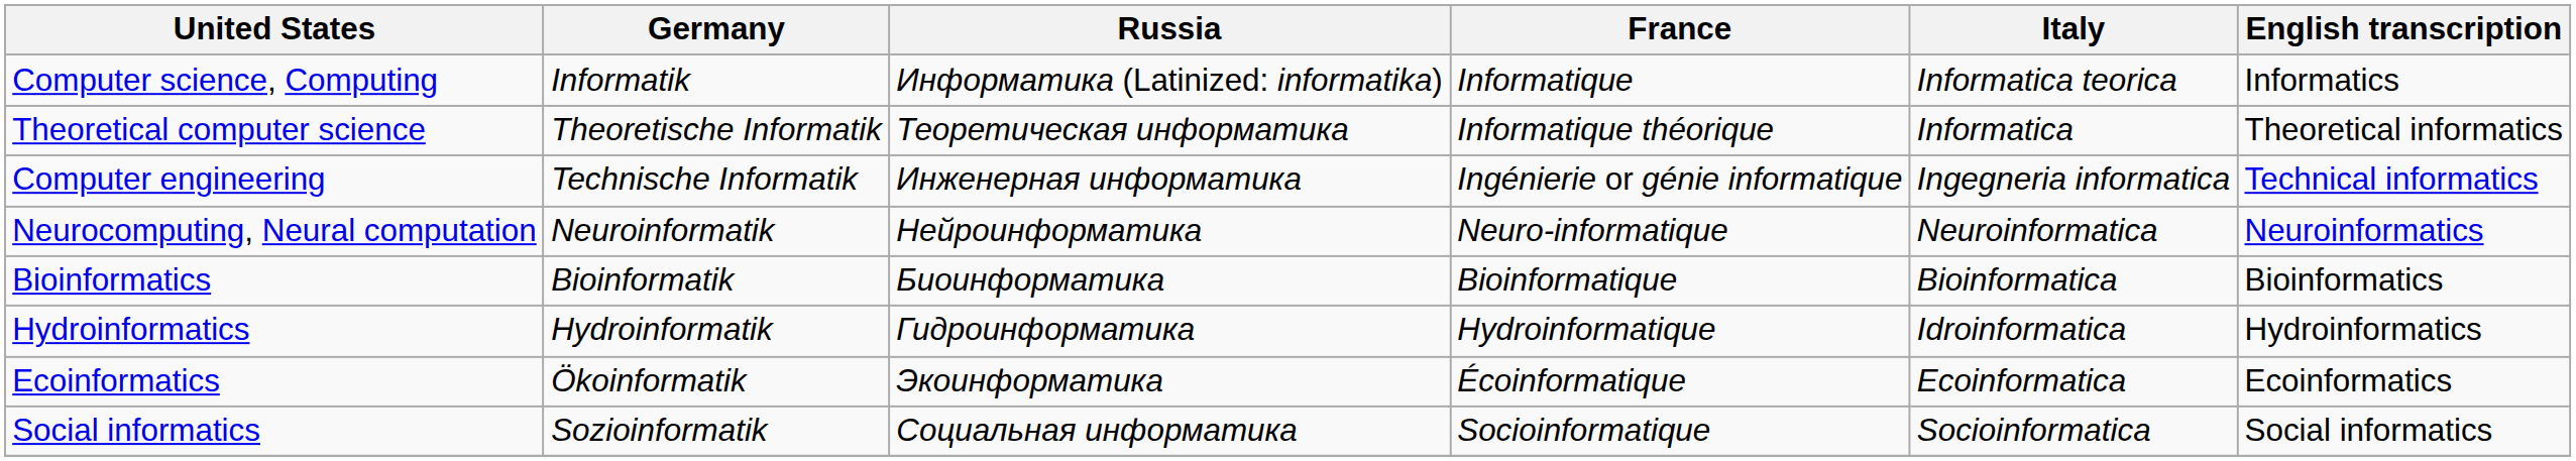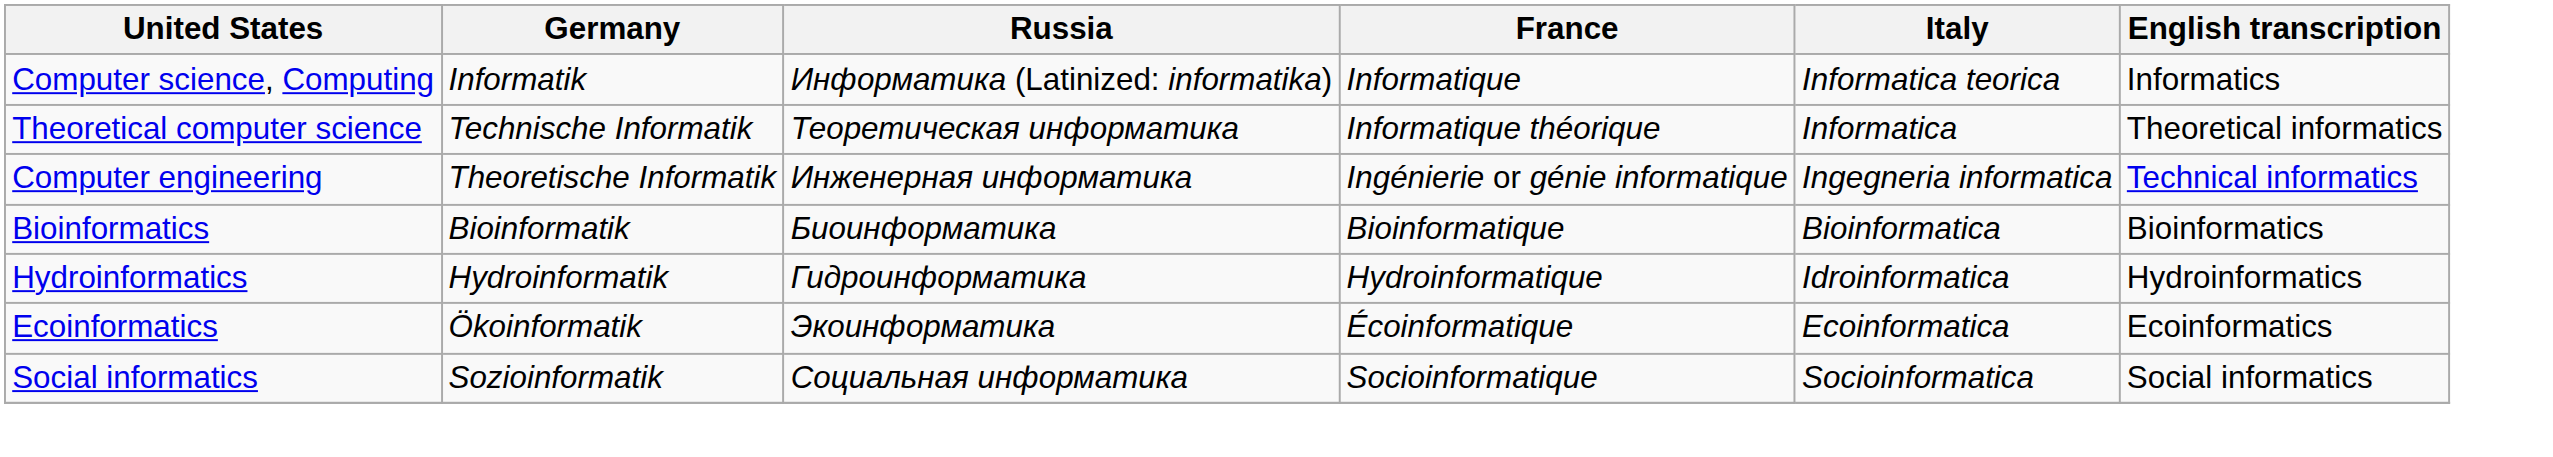Theoretical computer science | Germany: Theoretische Informatik -> Technische Informatik
Computer engineering | Germany: Technische Informatik -> Theoretische Informatik
- row: Neurocomputing, Neural computation | Neuroinformatik | Нейроинформатика | Neuro-informatique | Neuroinformatica | Neuroinformatics
